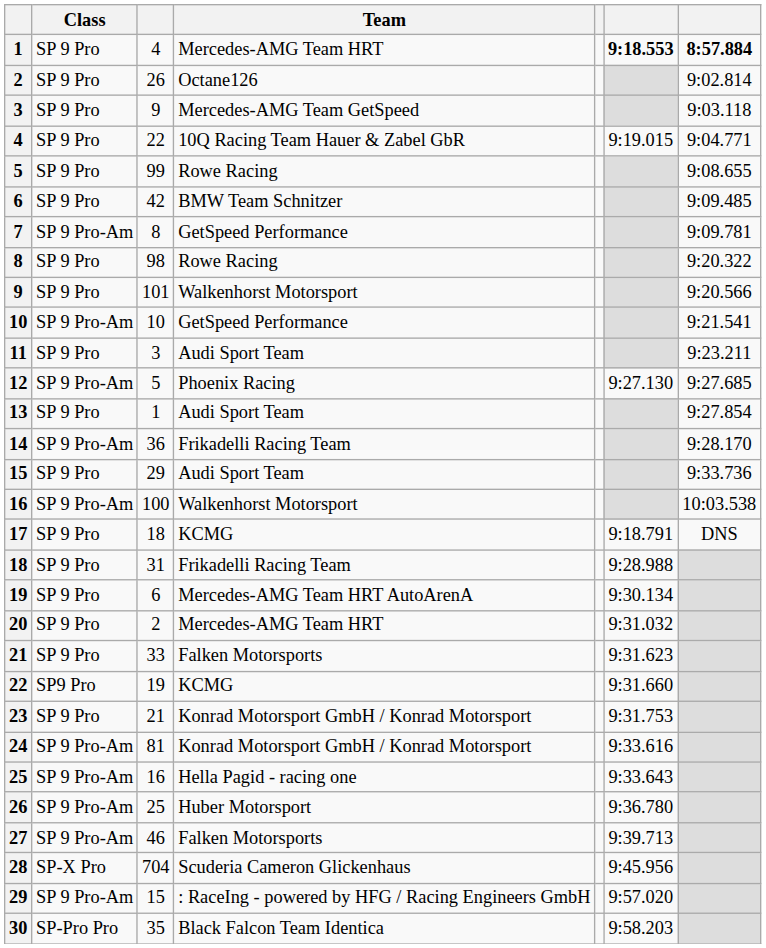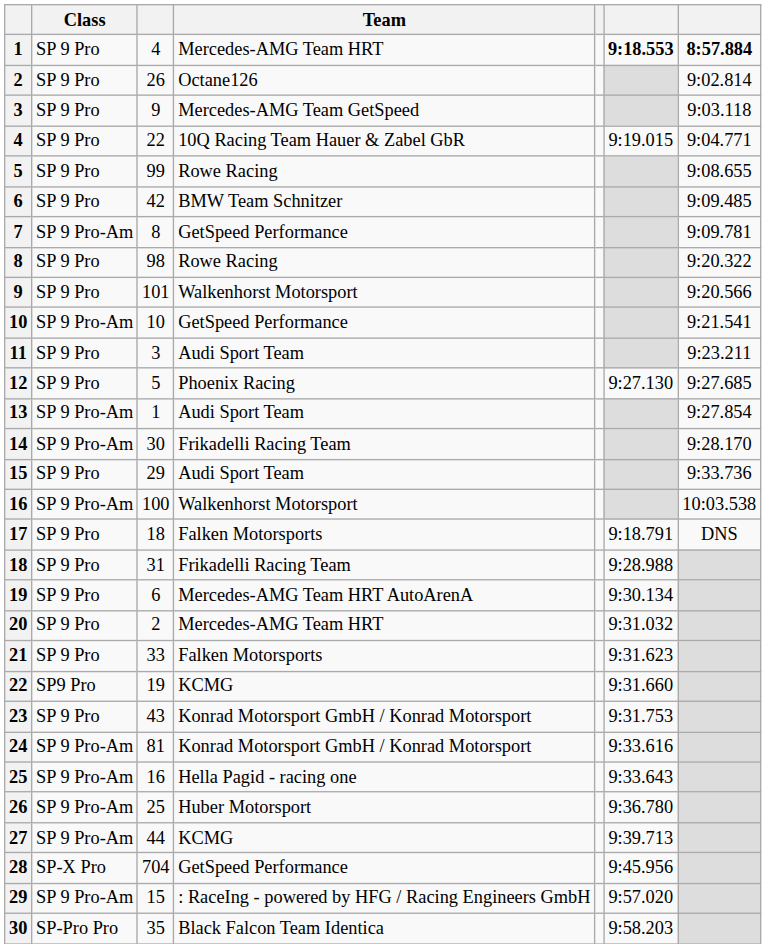12 | Class: SP 9 Pro-Am -> SP 9 Pro
13 | Class: SP 9 Pro -> SP 9 Pro-Am
14 | column 3: 36 -> 30
17 | Team: KCMG -> Falken Motorsports
23 | column 3: 21 -> 43
27 | column 3: 46 -> 44
27 | Team: Falken Motorsports -> KCMG
28 | Team: Scuderia Cameron Glickenhaus -> GetSpeed Performance
